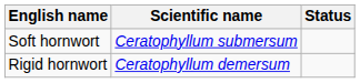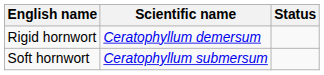rows swapped: Rigid hornwort <-> Soft hornwort
